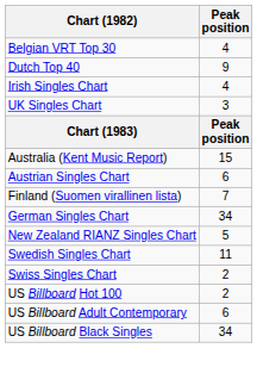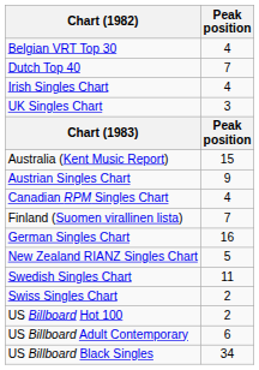Dutch Top 40 | Peak position: 9 -> 7
Austrian Singles Chart | Peak position: 6 -> 9
+ row: Canadian RPM Singles Chart | 4
German Singles Chart | Peak position: 34 -> 16
